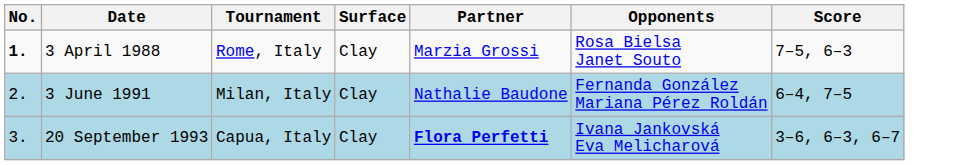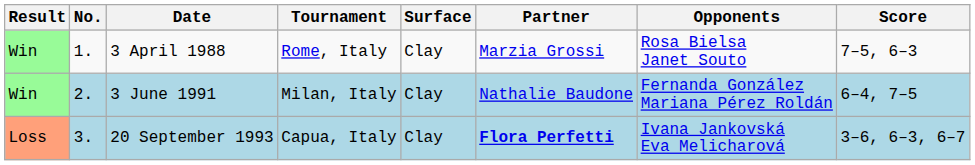+ column: Result | Win | Win | Loss
3 April 1988 | No.: bold -> normal
